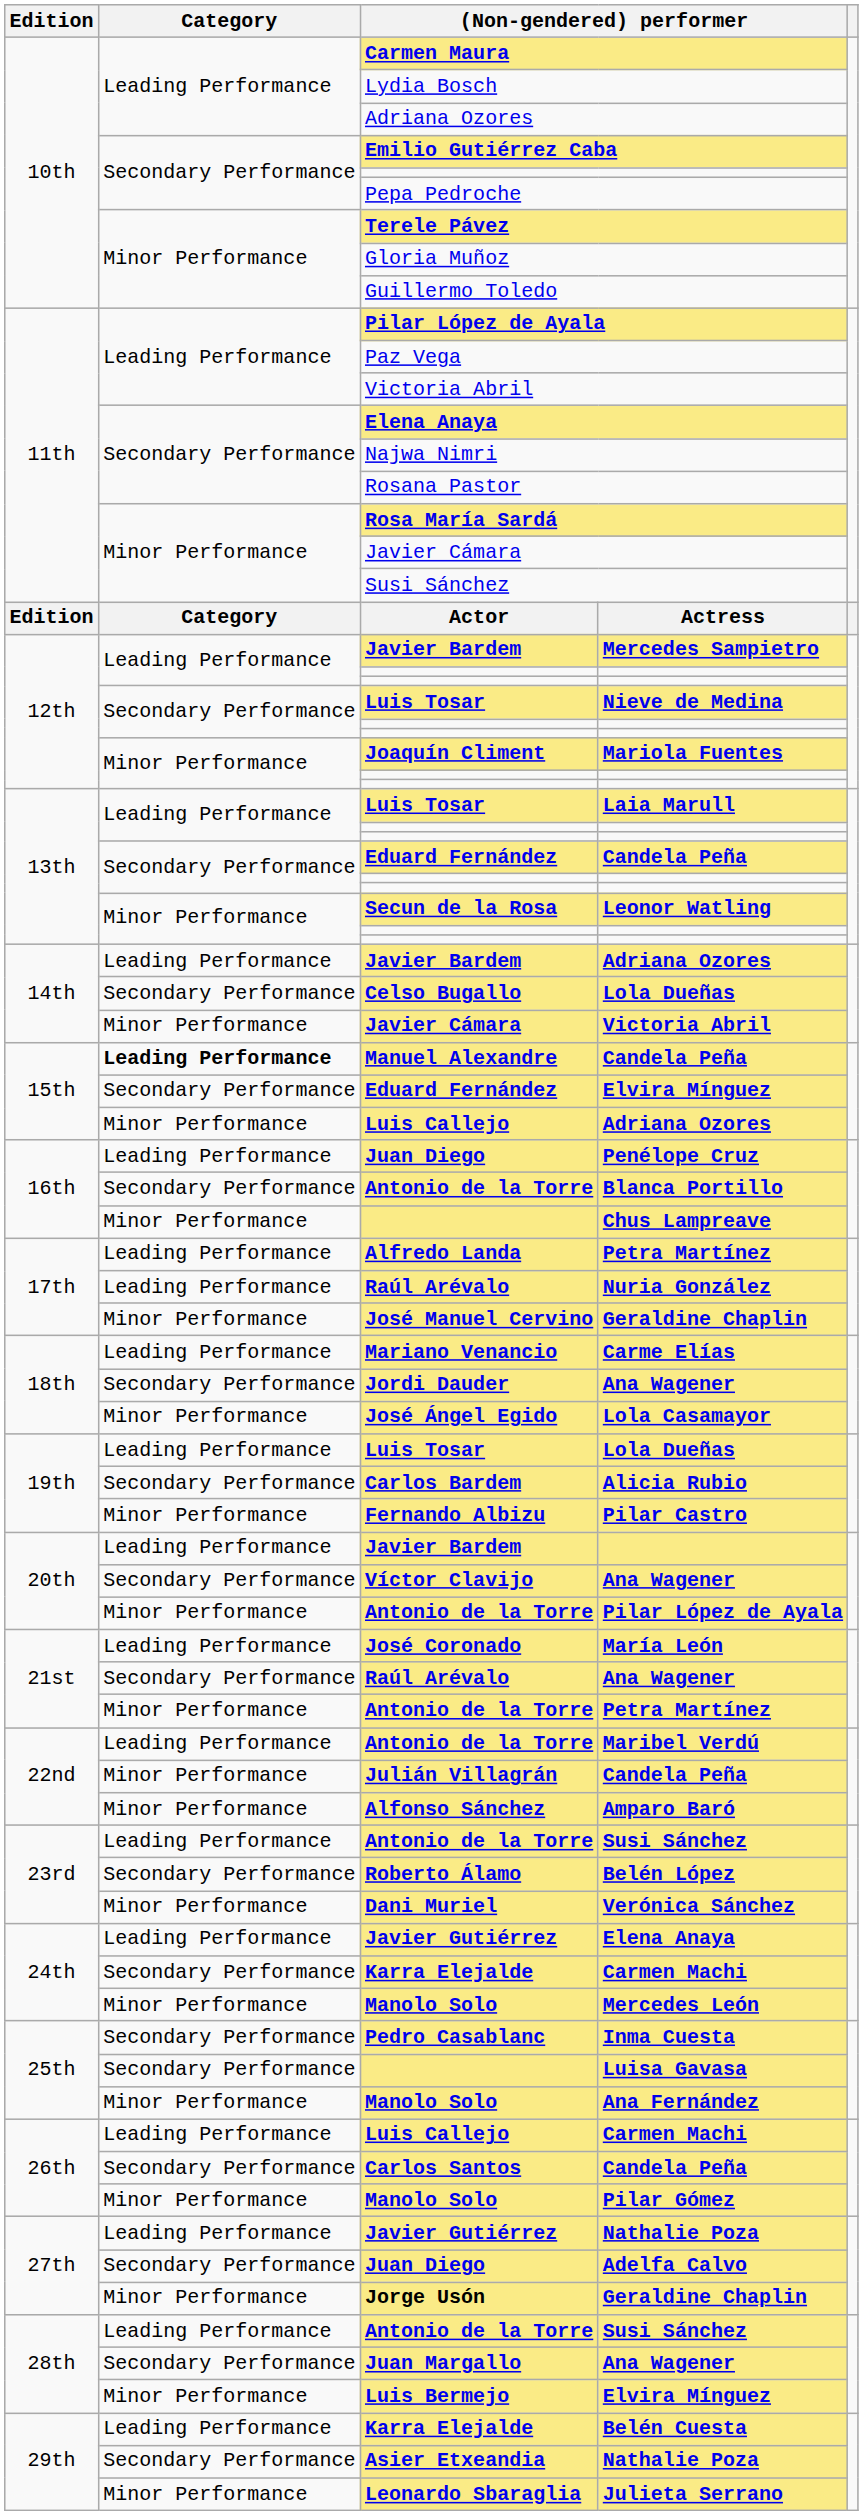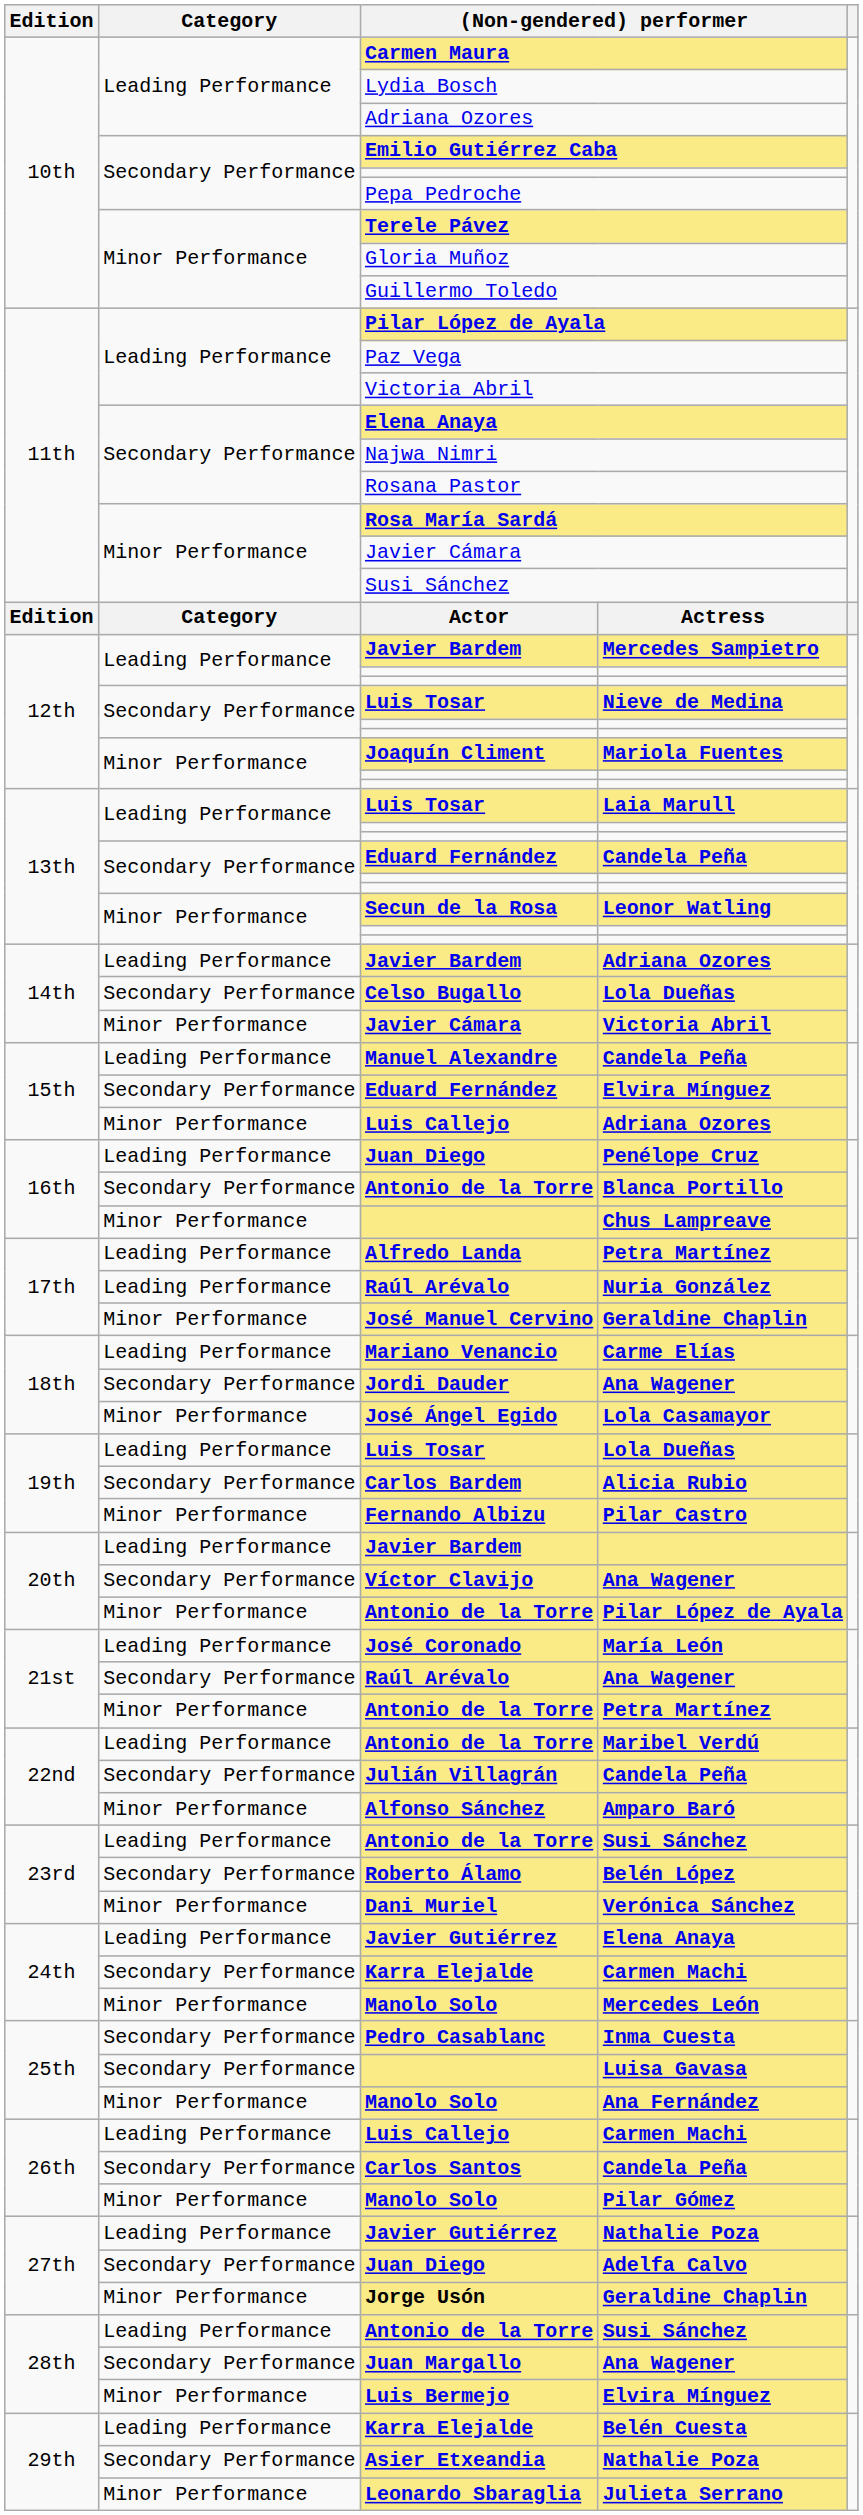Manuel Alexandre | Category: bold -> normal
Julián Villagrán | Category: Minor Performance -> Secondary Performance
